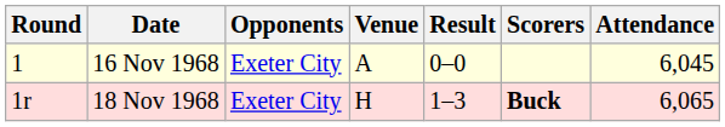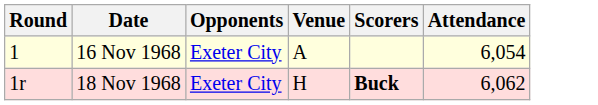- column: Result | 0–0 | 1–3
16 Nov 1968 | Attendance: 6,045 -> 6,054
18 Nov 1968 | Attendance: 6,065 -> 6,062
